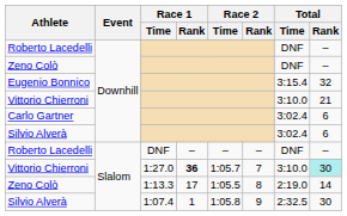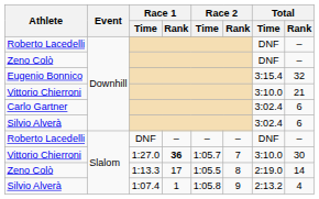Vittorio Chierroni / 1:27.0 | Total / Rank: paleturquoise background -> no background
Silvio Alverà / 1:07.4 | Total / Time: 2:32.5 -> 2:13.2
Silvio Alverà / 1:07.4 | Total / Rank: 30 -> 4
